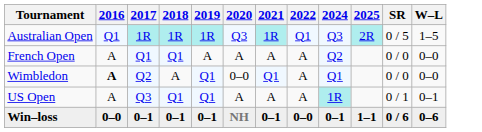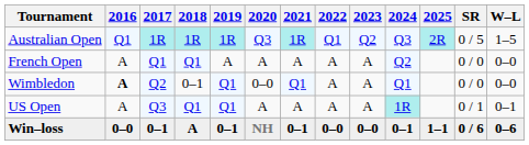+ column: 2023 | Q2 | A | A | A | 0–0
Wimbledon | 2018: A -> 0–1
Win–loss | 2018: 0–1 -> A
